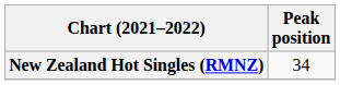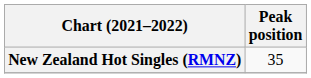New Zealand Hot Singles (RMNZ) | Peak position: 34 -> 35
